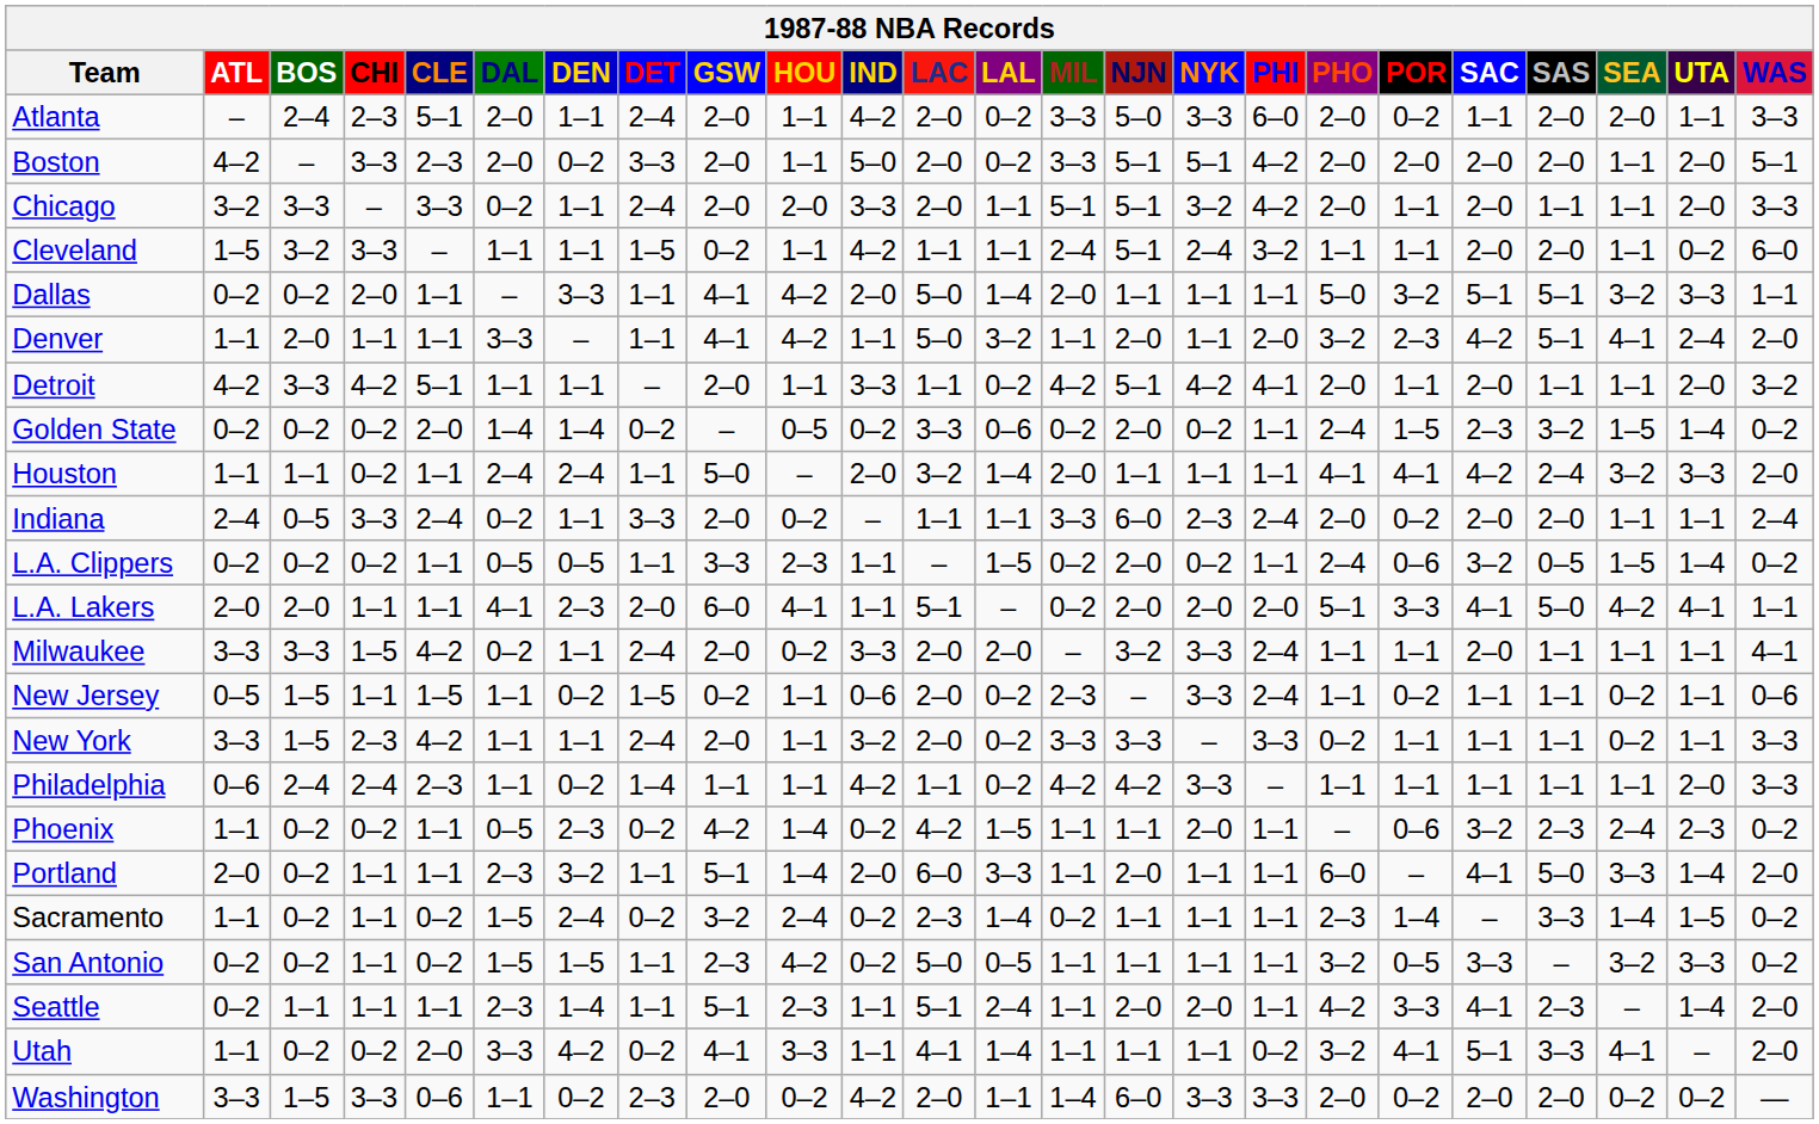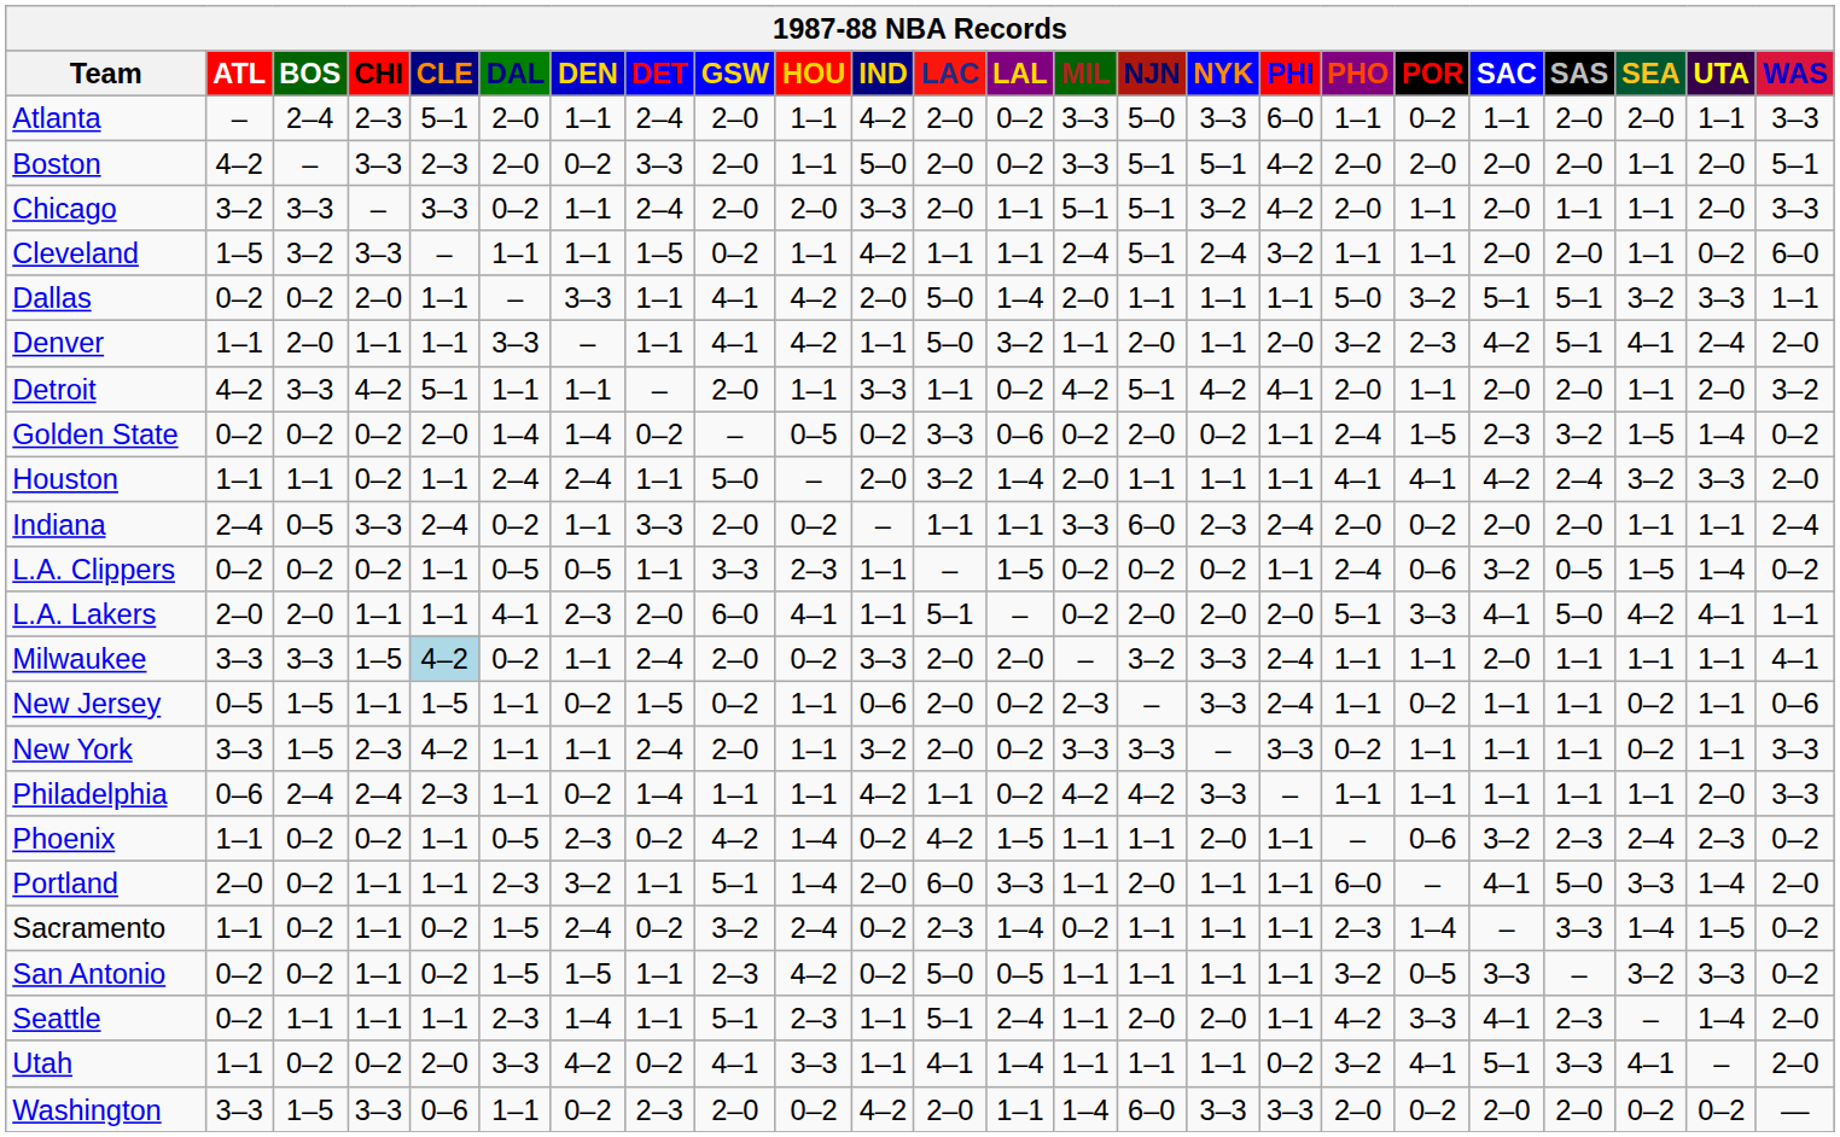Atlanta | PHO: 2–0 -> 1–1
Detroit | SAS: 1–1 -> 2–0
L.A. Clippers | NJN: 2–0 -> 0–2
Milwaukee | CLE: no background -> lightblue background
